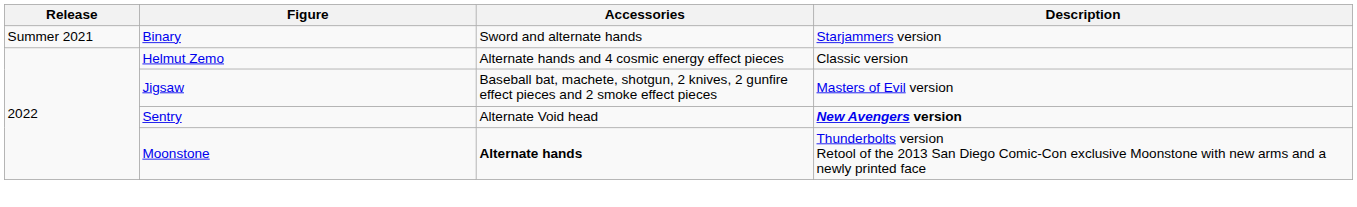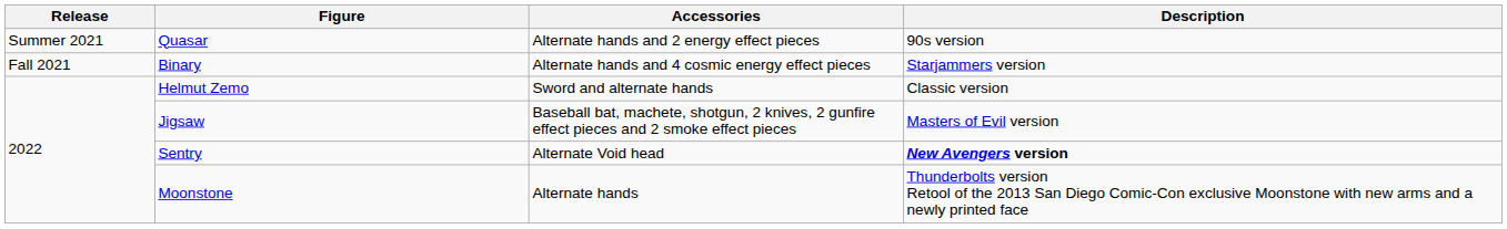+ row: Summer 2021 | Quasar | Alternate hands and 2 energy effect pieces | 90s version
Binary | Release: Summer 2021 -> Fall 2021
Binary | Accessories: Sword and alternate hands -> Alternate hands and 4 cosmic energy effect pieces
Helmut Zemo | Accessories: Alternate hands and 4 cosmic energy effect pieces -> Sword and alternate hands
Moonstone | Accessories: bold -> normal
